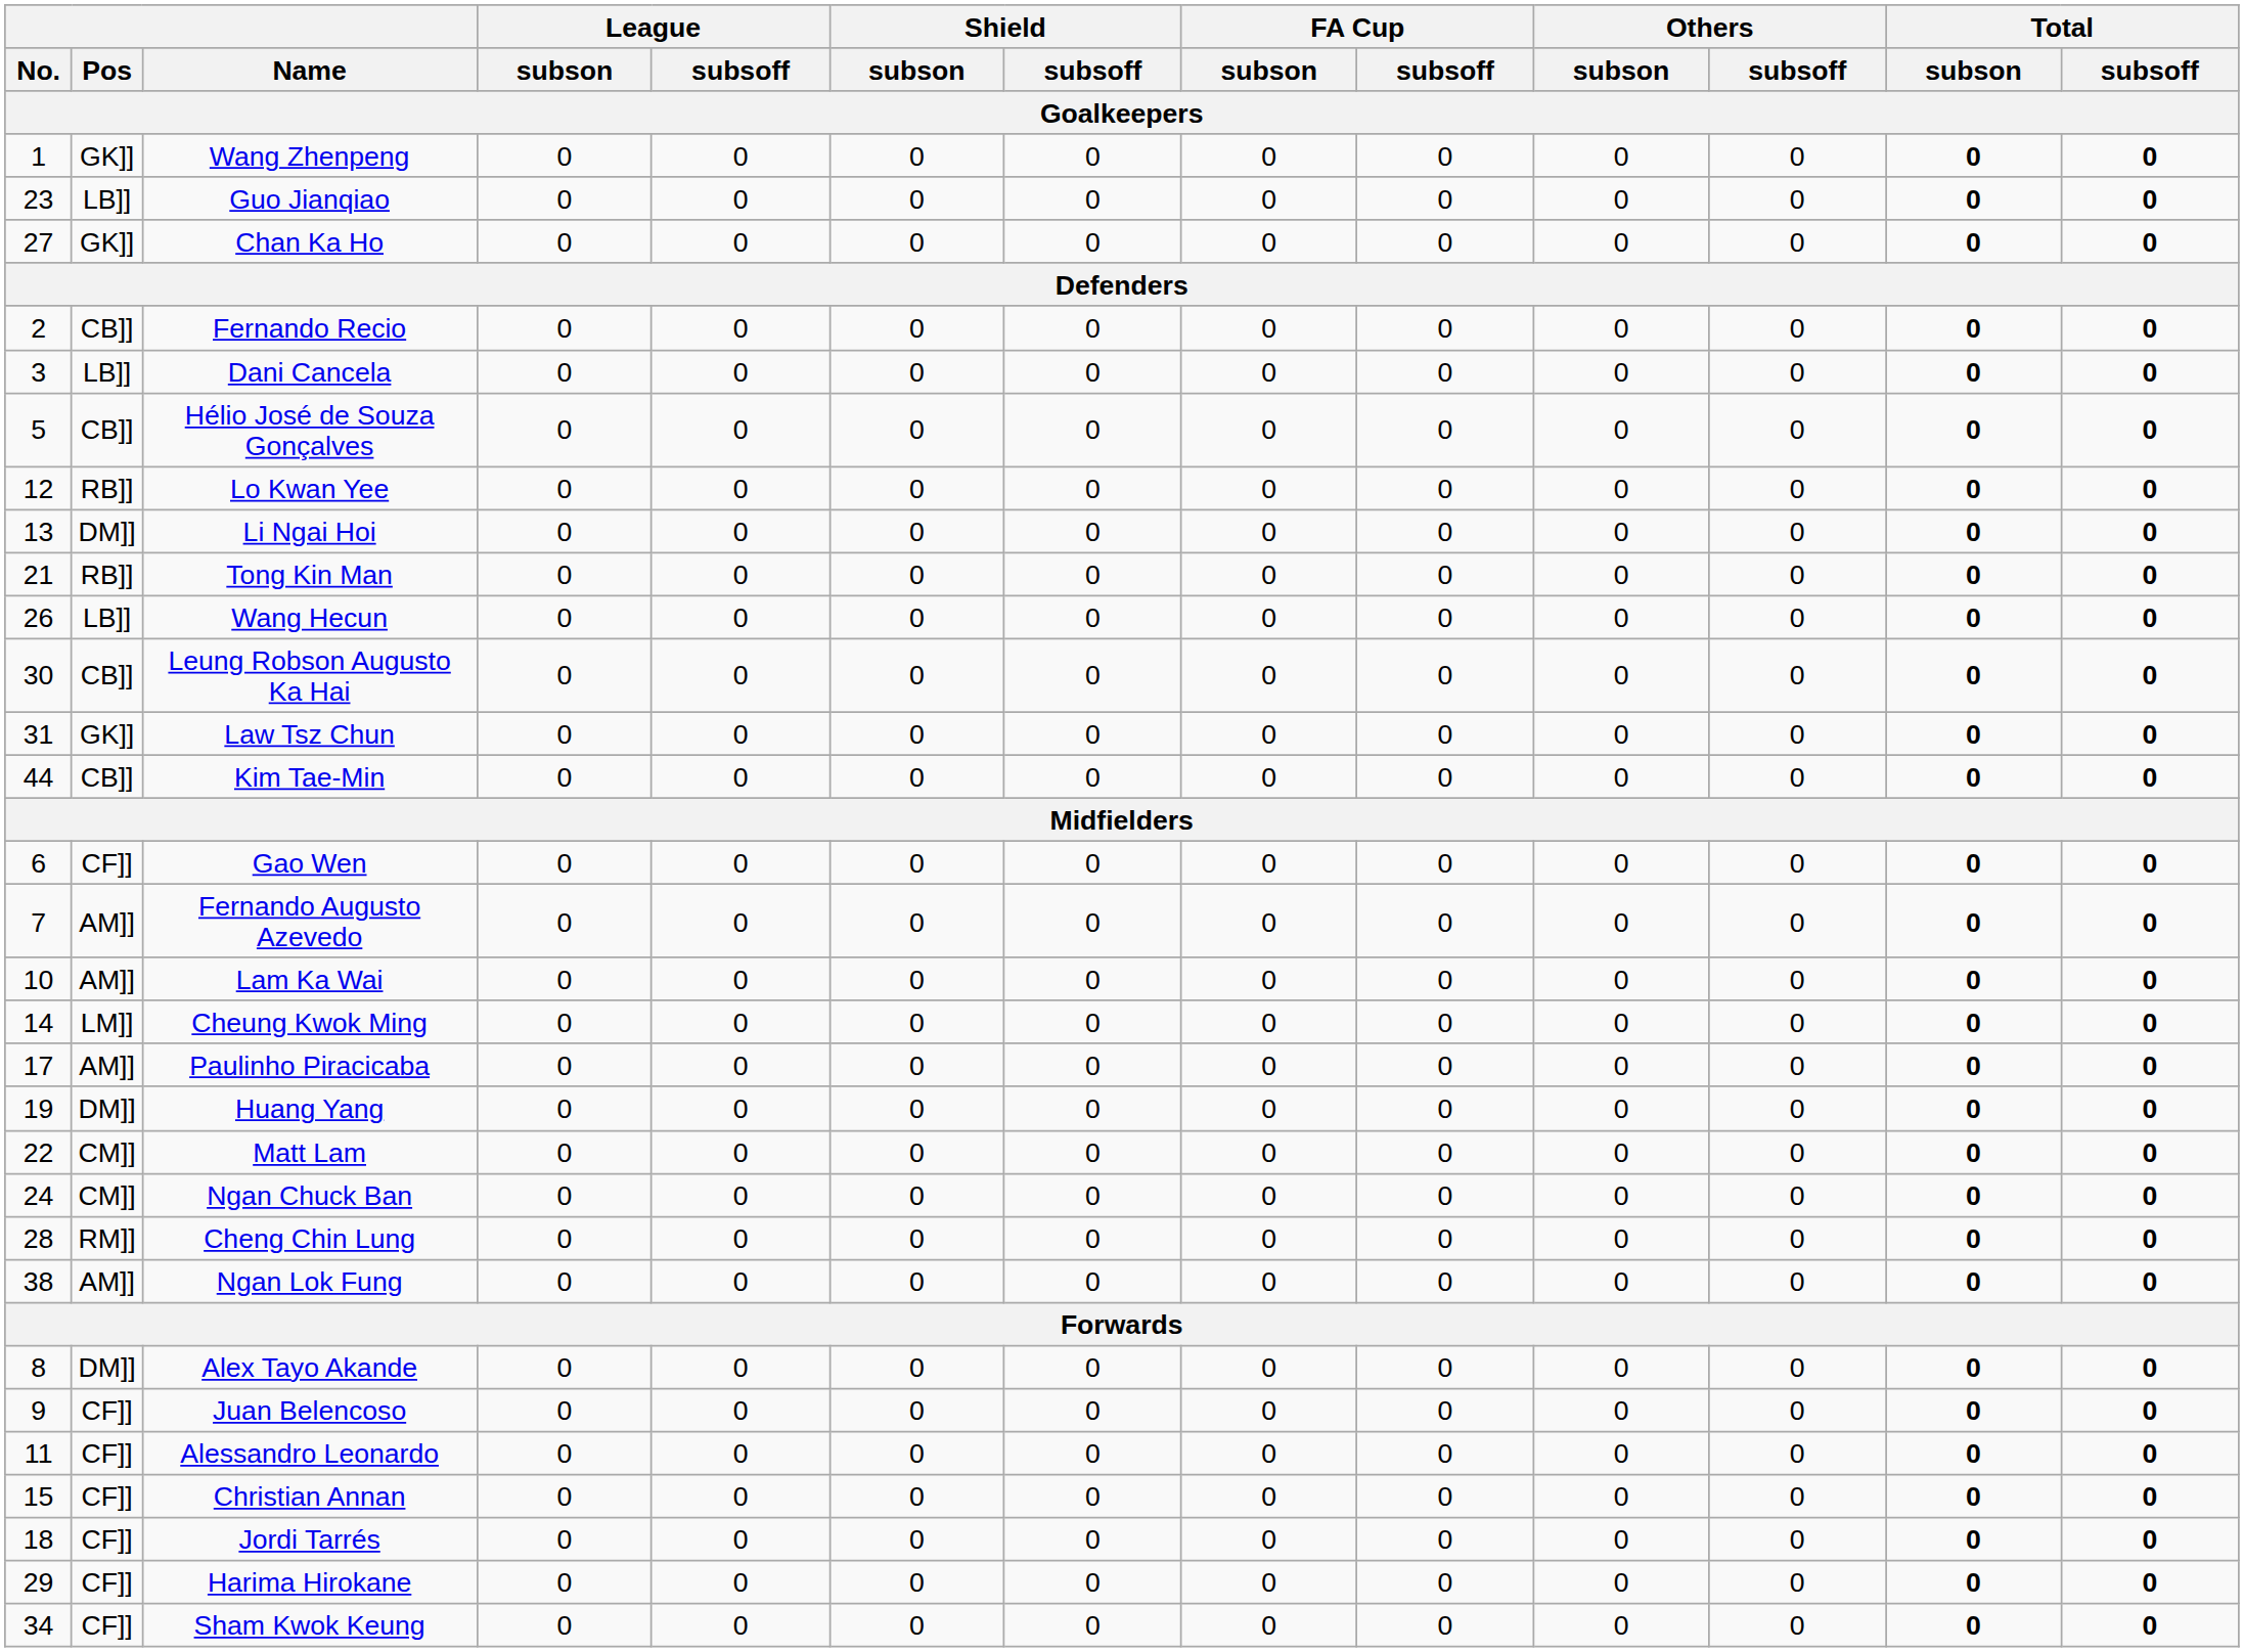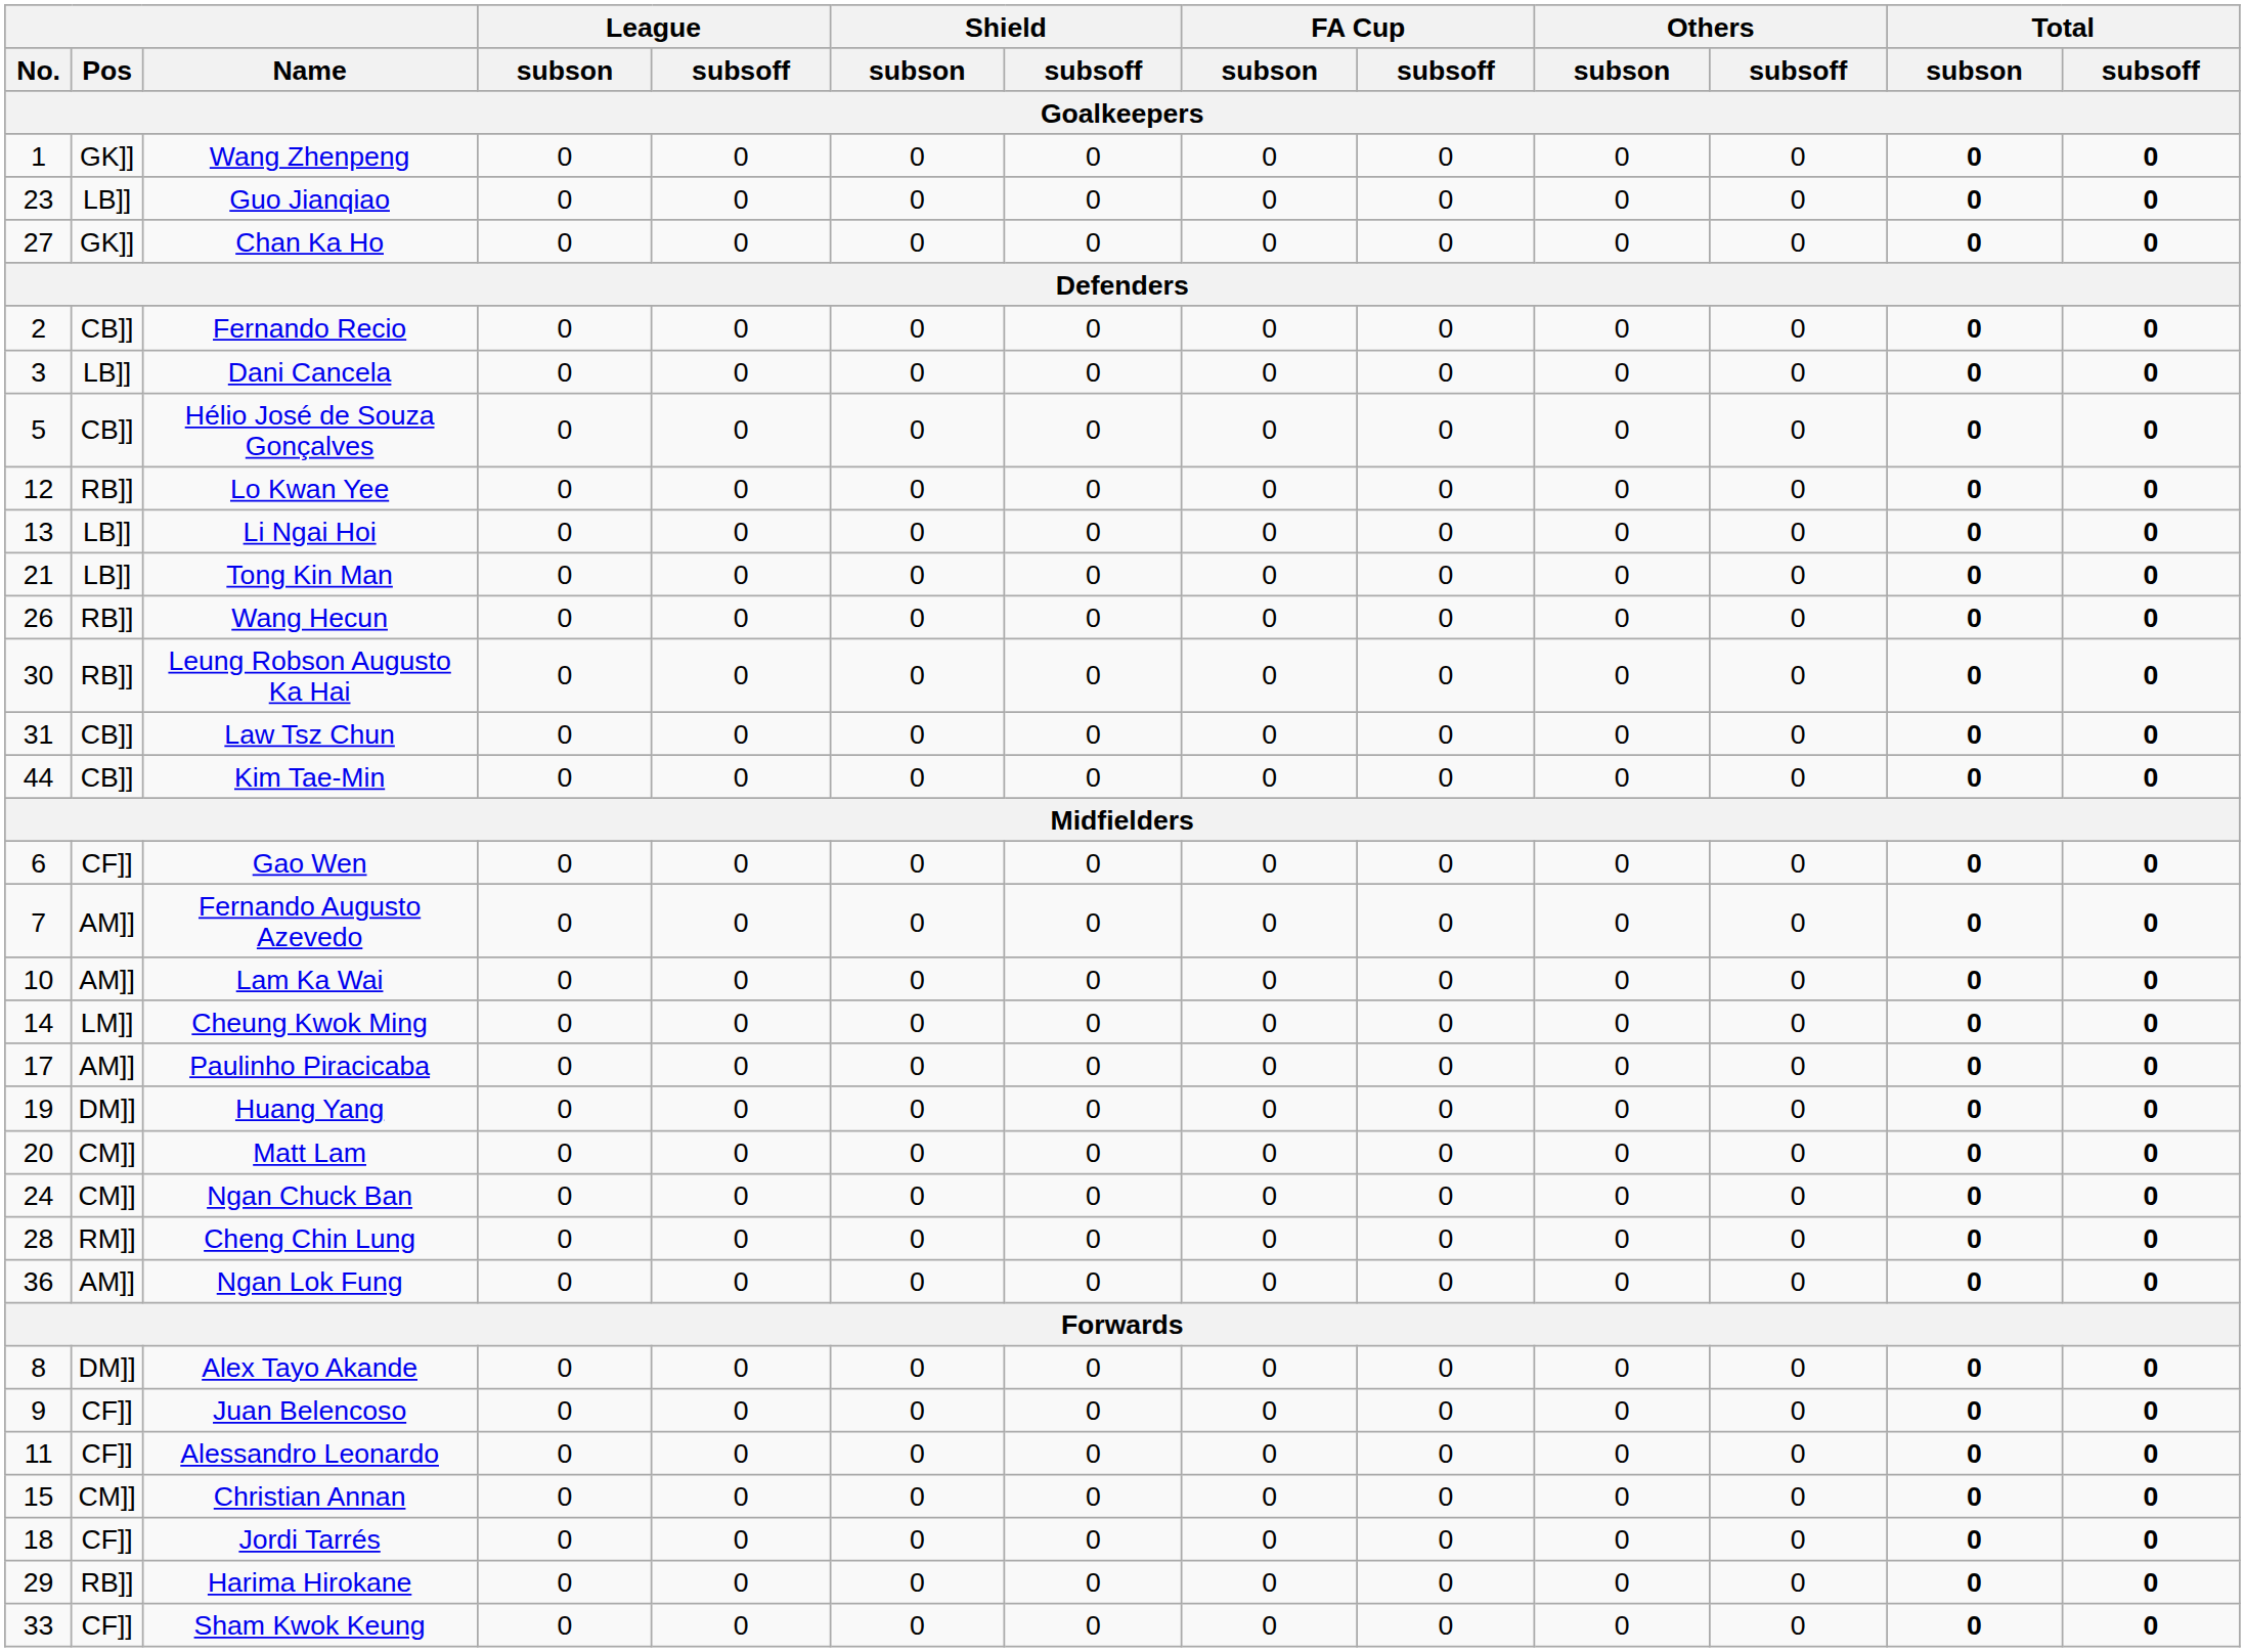Li Ngai Hoi | Pos: DM]] -> LB]]
Tong Kin Man | Pos: RB]] -> LB]]
Wang Hecun | Pos: LB]] -> RB]]
Leung Robson Augusto Ka Hai | Pos: CB]] -> RB]]
Law Tsz Chun | Pos: GK]] -> CB]]
Matt Lam | No.: 22 -> 20
Ngan Lok Fung | No.: 38 -> 36
Christian Annan | Pos: CF]] -> CM]]
Harima Hirokane | Pos: CF]] -> RB]]
Sham Kwok Keung | No.: 34 -> 33
